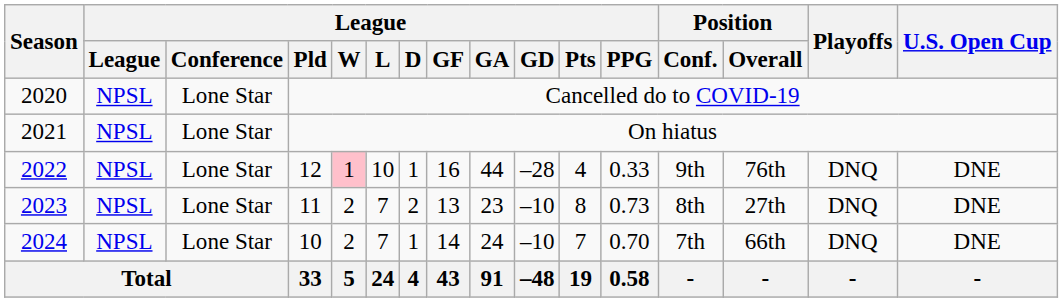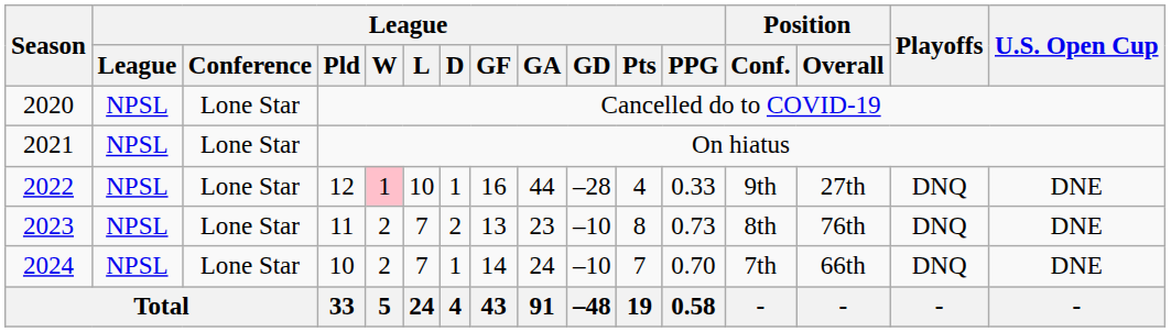2022 | Position / Overall: 76th -> 27th
2023 | Position / Overall: 27th -> 76th
